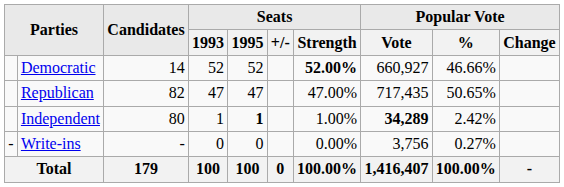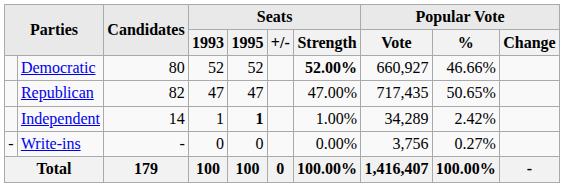Democratic | Candidates: 14 -> 80
Independent | Candidates: 80 -> 14
Independent | Popular Vote / Vote: bold -> normal
